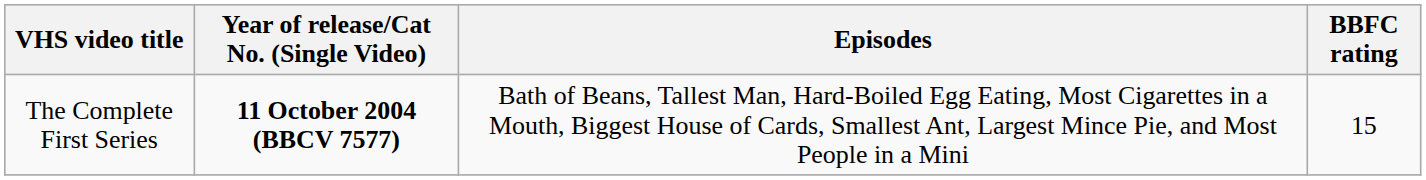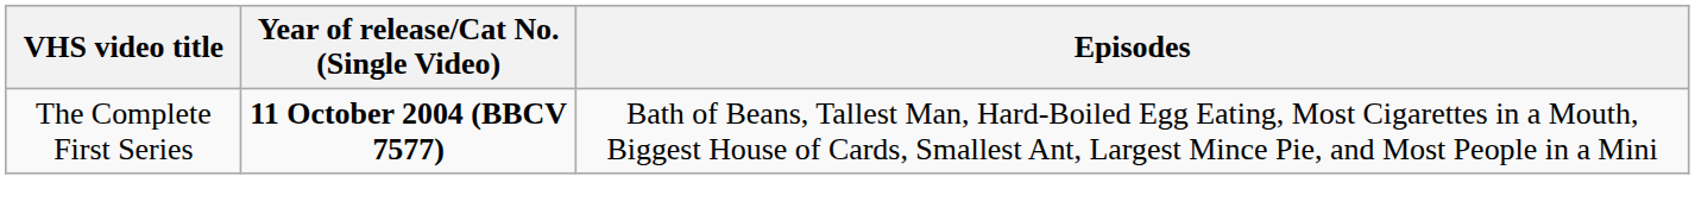- column: BBFC rating | 15
